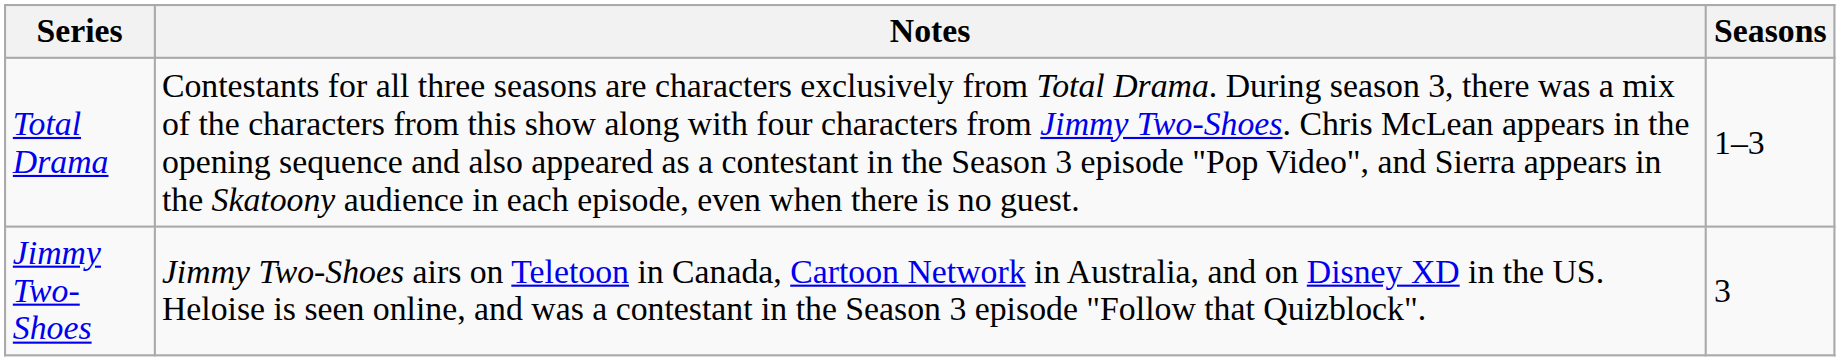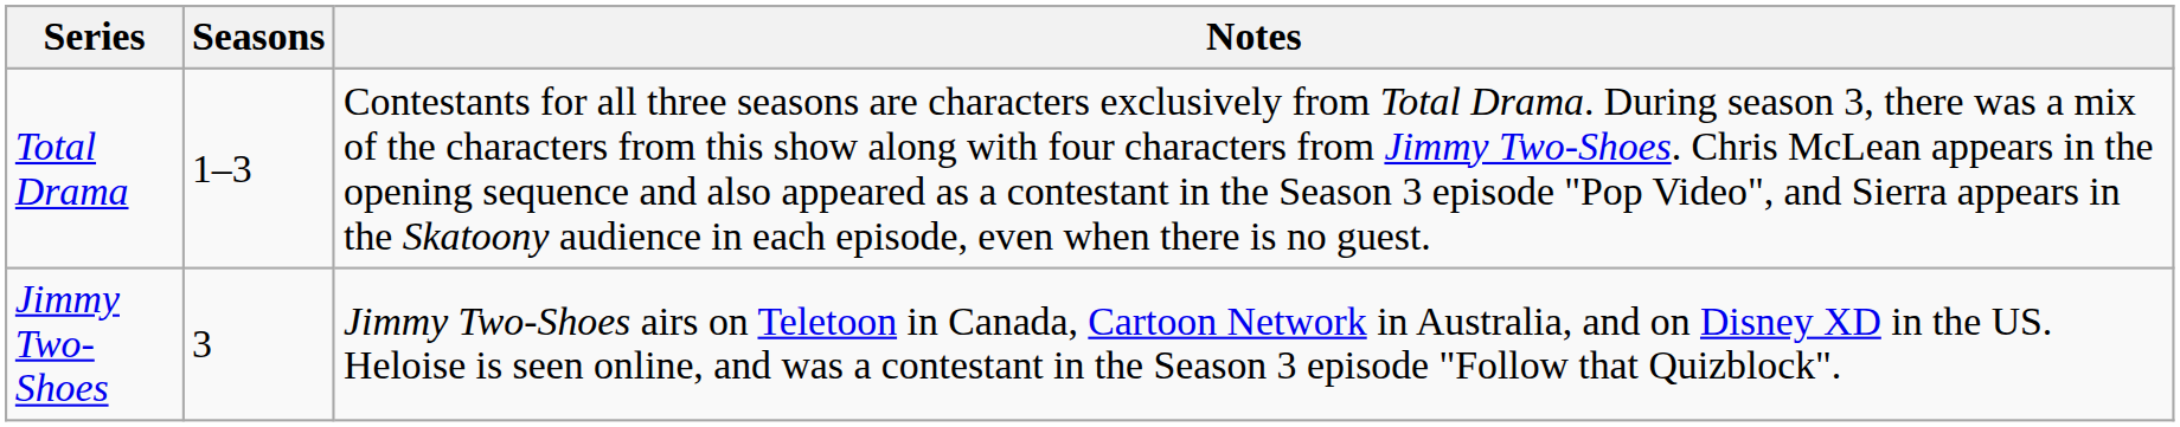columns swapped: Seasons <-> Notes
